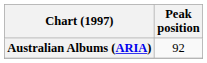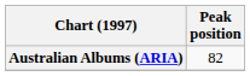Australian Albums (ARIA) | Peak position: 92 -> 82
